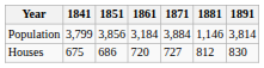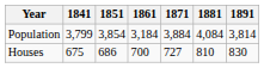Population | 1851: 3,856 -> 3,854
Population | 1881: 1,146 -> 4,084
Houses | 1861: 720 -> 700
Houses | 1881: 812 -> 810
